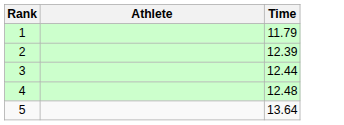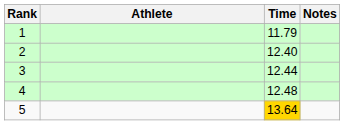+ column: Notes
2 | Time: 12.39 -> 12.40
5 | Time: no background -> gold background
